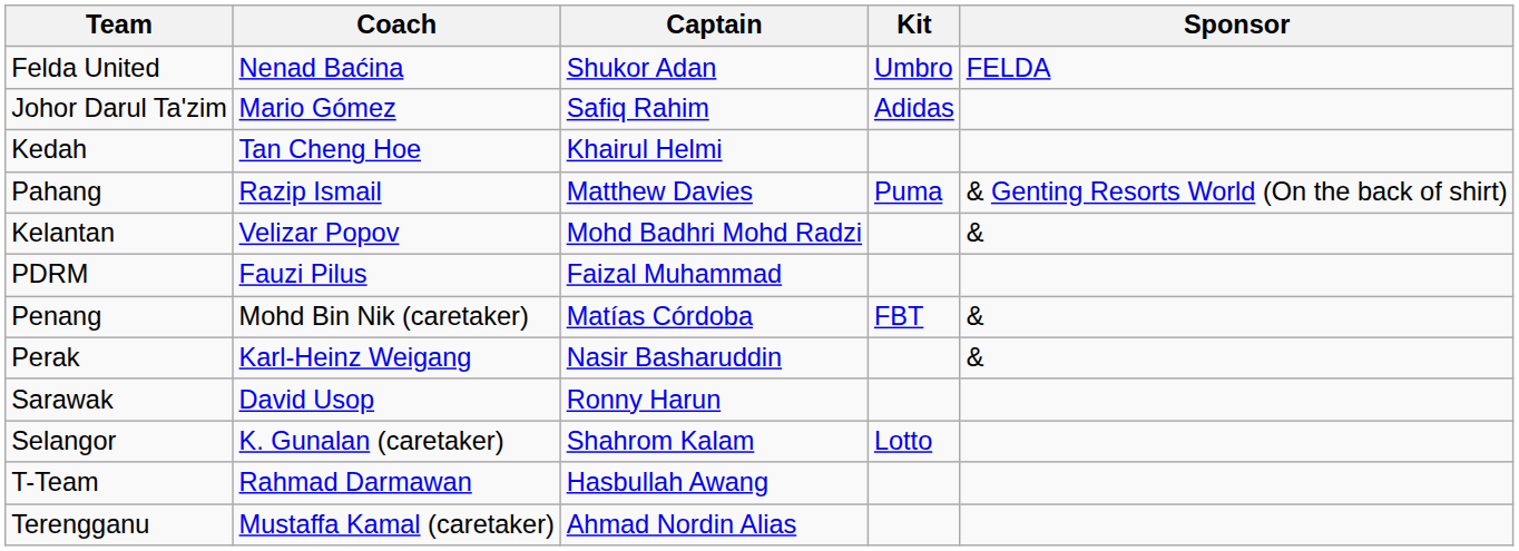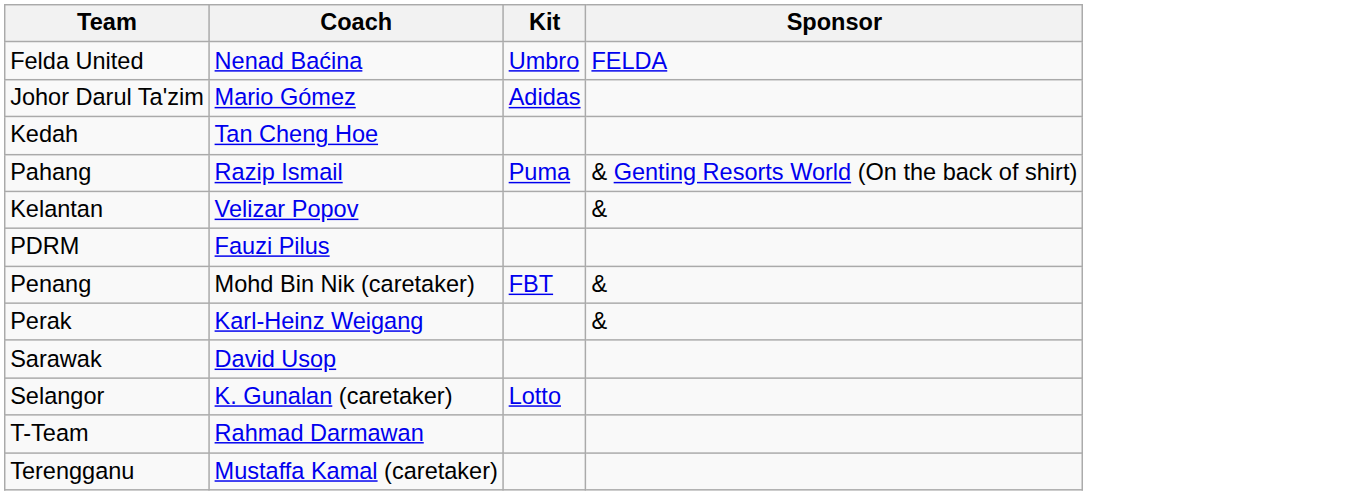- column: Captain | Shukor Adan | Safiq Rahim | Khairul Helmi | Matthew Davies | Mohd Badhri Mohd Radzi | Faizal Muhammad | Matías Córdoba | Nasir Basharuddin | Ronny Harun | Shahrom Kalam | Hasbullah Awang | Ahmad Nordin Alias
